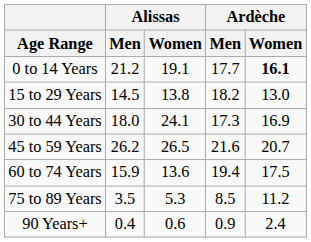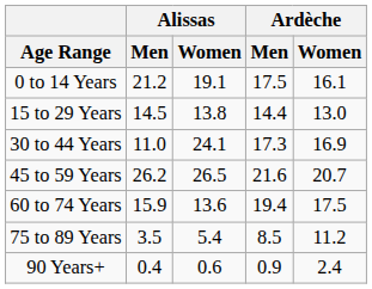0 to 14 Years | Ardèche / Men: 17.7 -> 17.5
0 to 14 Years | Ardèche / Women: bold -> normal
15 to 29 Years | Ardèche / Men: 18.2 -> 14.4
30 to 44 Years | Alissas / Men: 18.0 -> 11.0
75 to 89 Years | Alissas / Women: 5.3 -> 5.4
